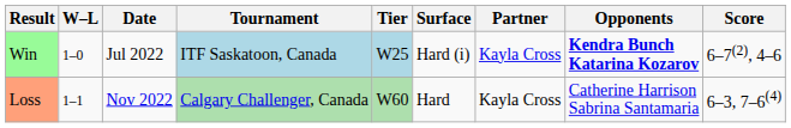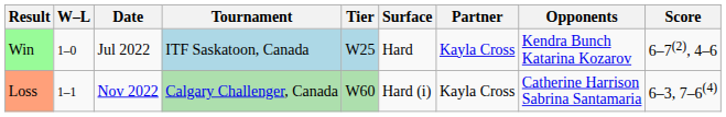Win | Surface: Hard (i) -> Hard
Win | Opponents: bold -> normal
Loss | Surface: Hard -> Hard (i)
